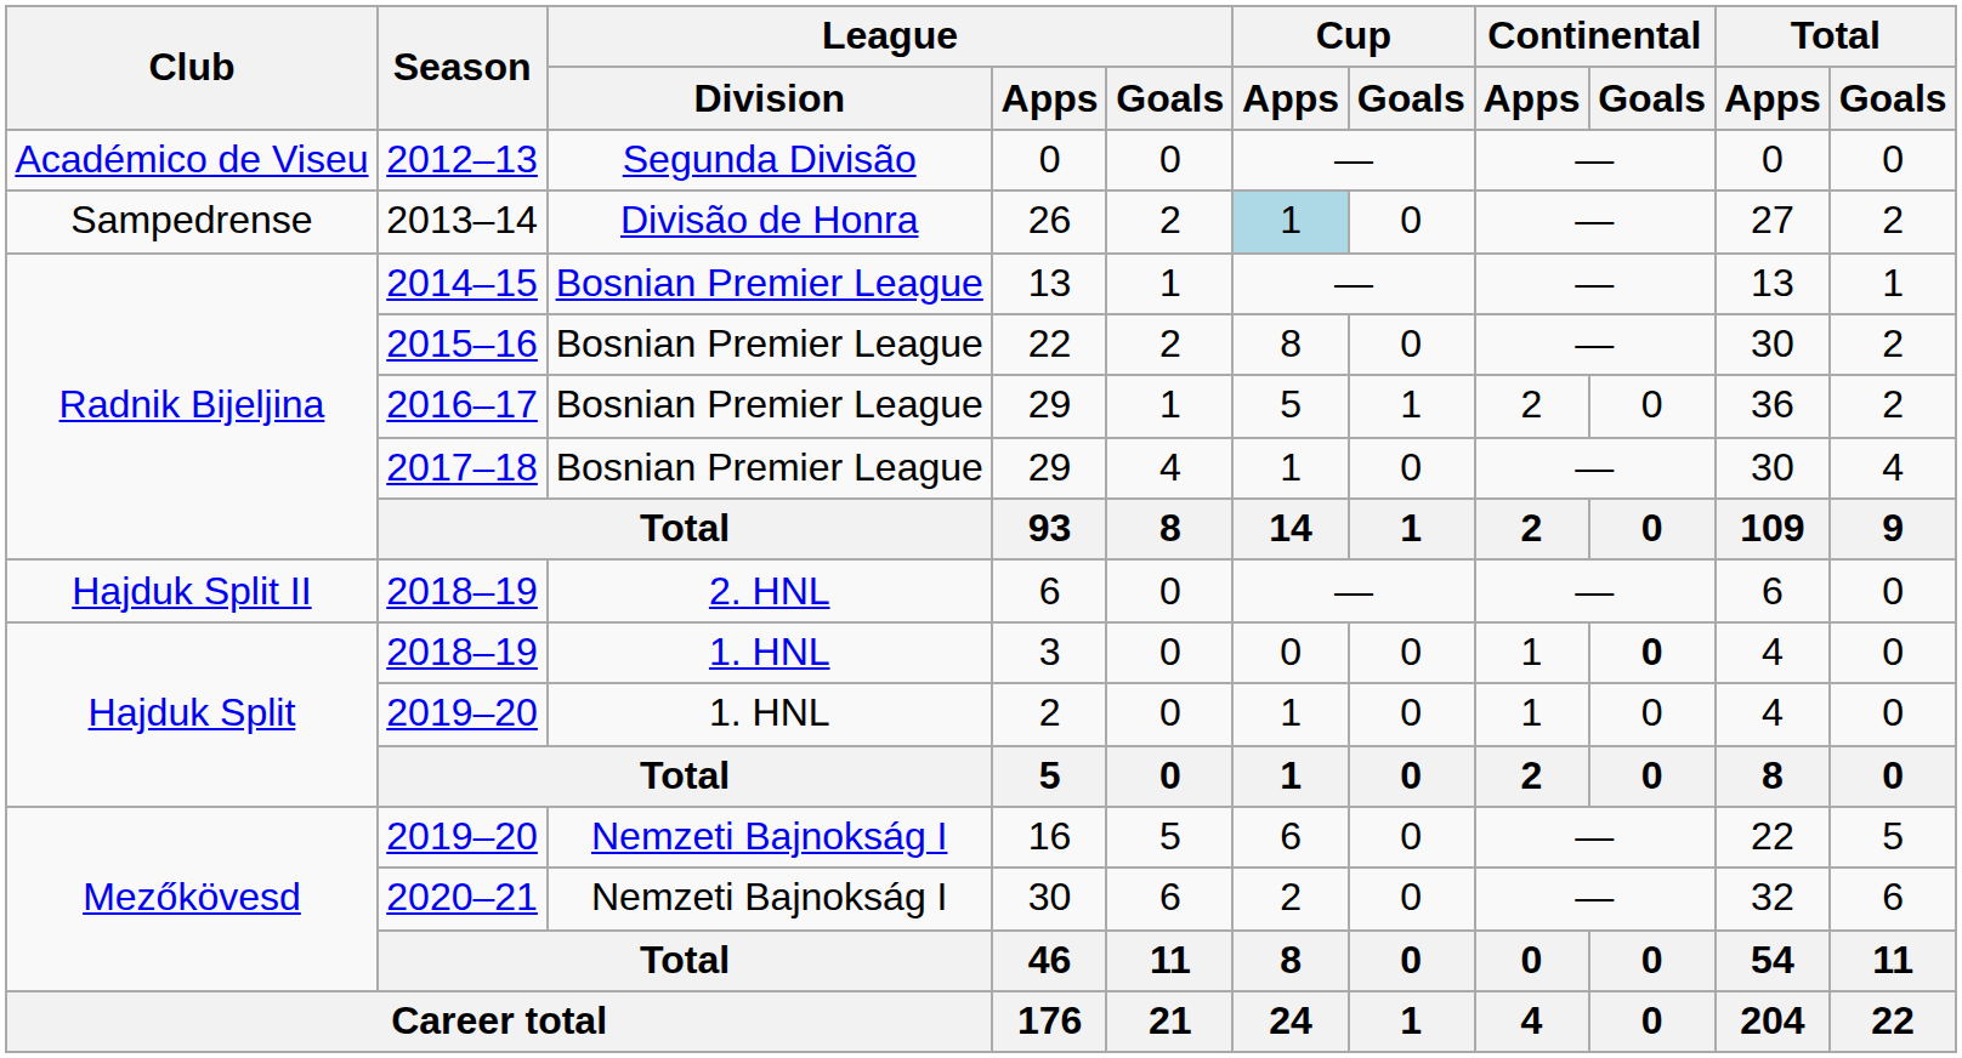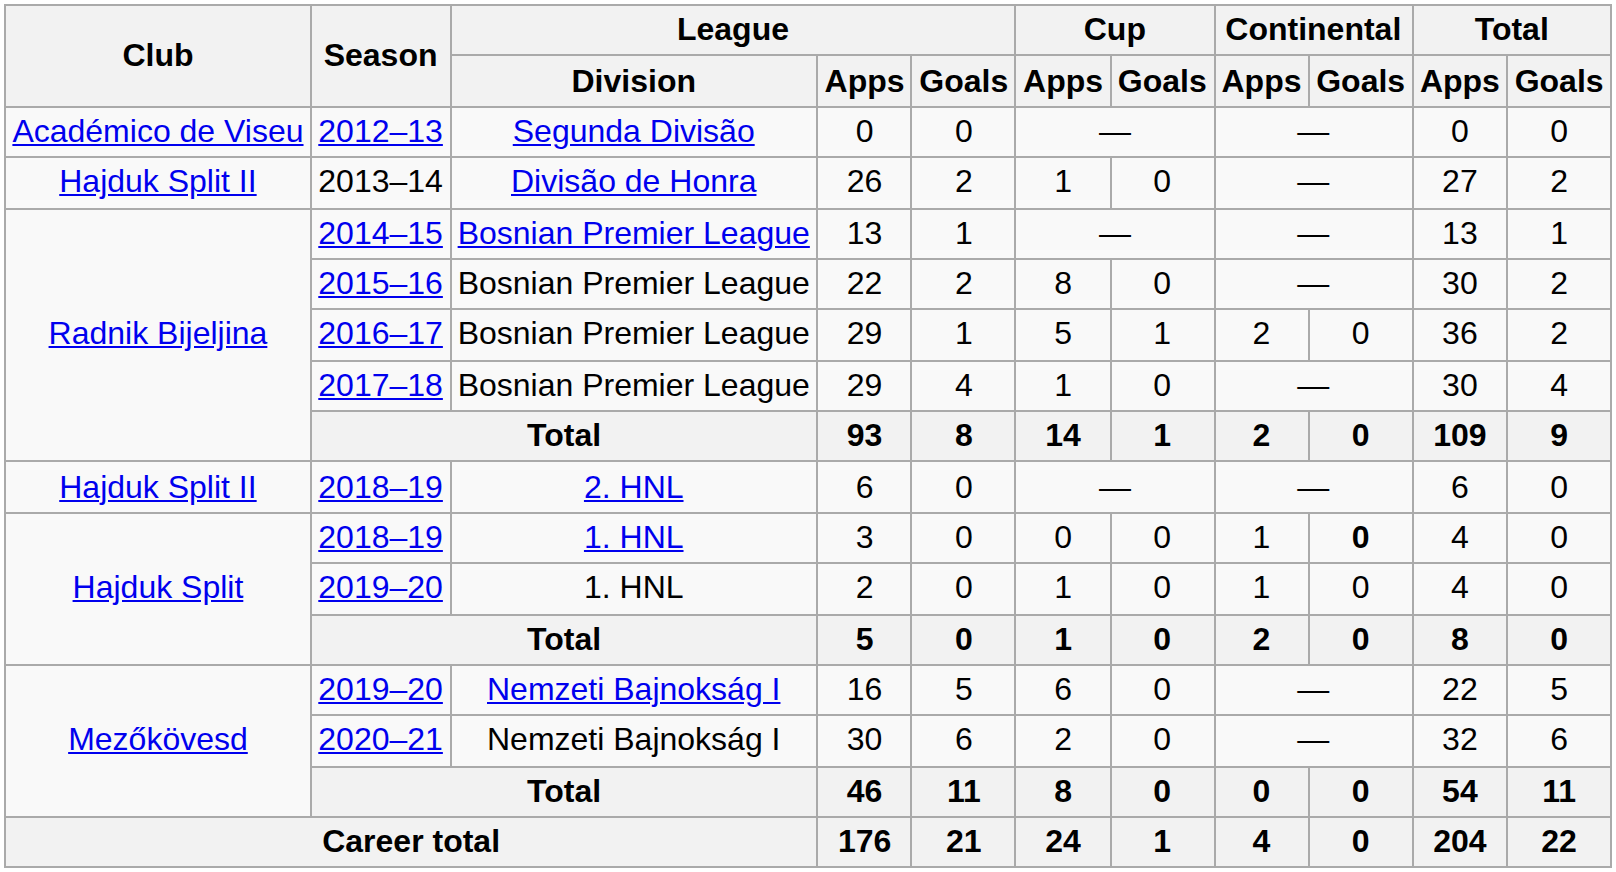26 | Club: Sampedrense -> Hajduk Split II
26 | Cup / Apps: lightblue background -> no background
